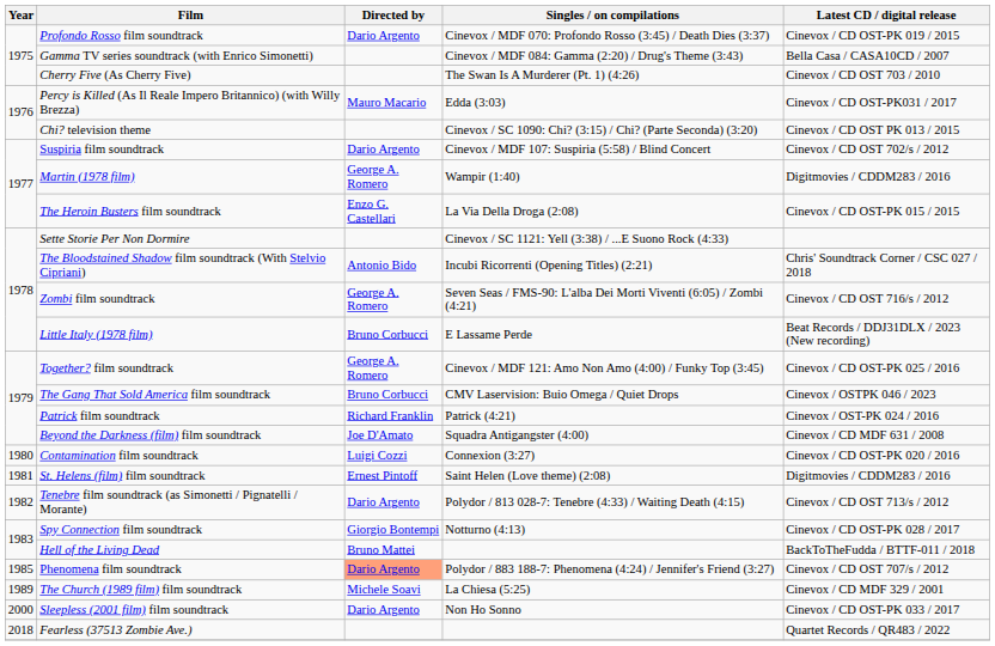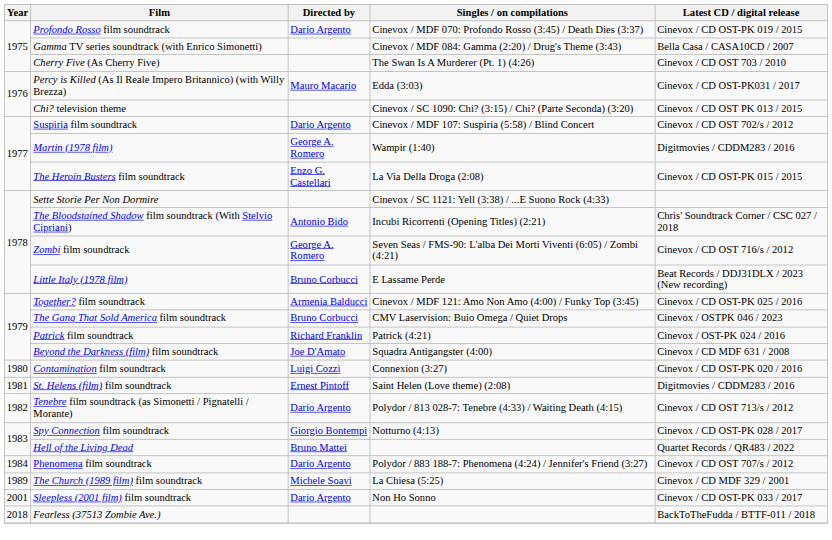Together? film soundtrack | Directed by: George A. Romero -> Armenia Balducci
Hell of the Living Dead | Latest CD / digital release: BackToTheFudda / BTTF-011 / 2018 -> Quartet Records / QR483 / 2022
Phenomena film soundtrack | Year: 1985 -> 1984
Phenomena film soundtrack | Directed by: lightsalmon background -> no background
Sleepless (2001 film) film soundtrack | Year: 2000 -> 2001
Fearless (37513 Zombie Ave.) | Latest CD / digital release: Quartet Records / QR483 / 2022 -> BackToTheFudda / BTTF-011 / 2018
